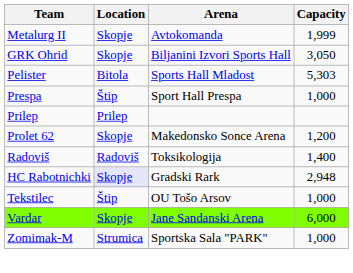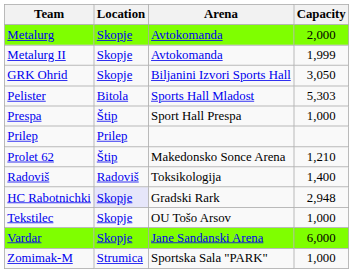+ row: Metalurg | Skopje | Avtokomanda | 2,000
Prolet 62 | Location: Skopje -> Štip
Prolet 62 | Capacity: 1,200 -> 1,210
Tekstilec | Location: Štip -> Skopje
